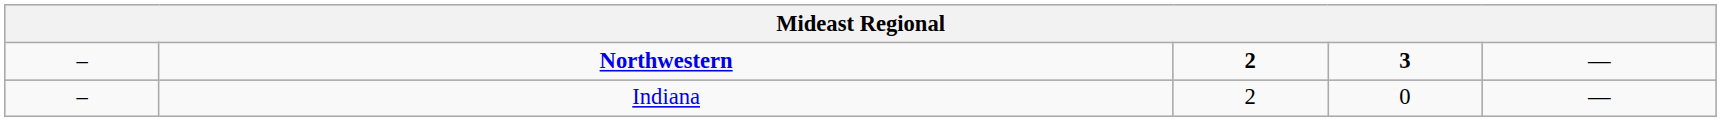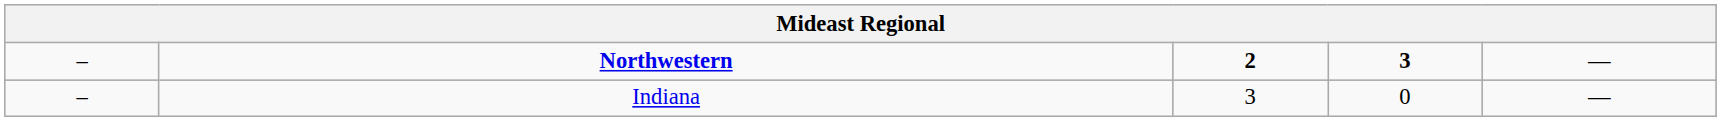Indiana | column 3: 2 -> 3
